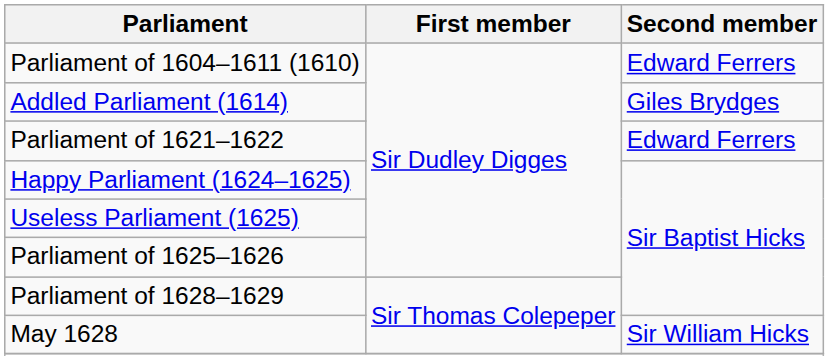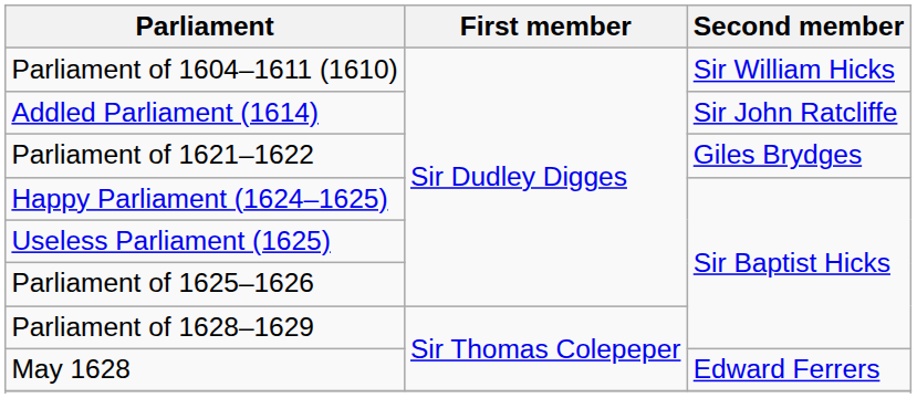Parliament of 1604–1611 (1610) | Second member: Edward Ferrers -> Sir William Hicks
Addled Parliament (1614) | Second member: Giles Brydges -> Sir John Ratcliffe
Parliament of 1621–1622 | Second member: Edward Ferrers -> Giles Brydges
May 1628 | Second member: Sir William Hicks -> Edward Ferrers
